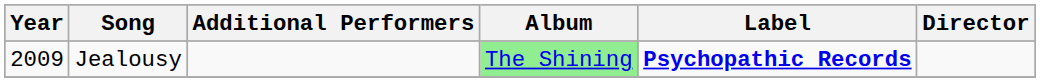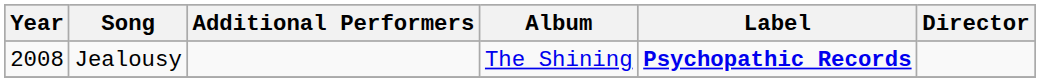Jealousy | Year: 2009 -> 2008
Jealousy | Album: lightgreen background -> no background
